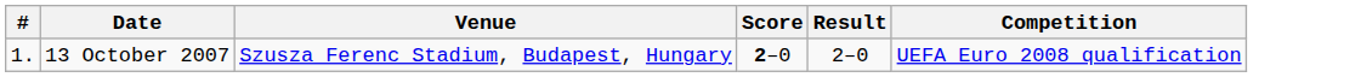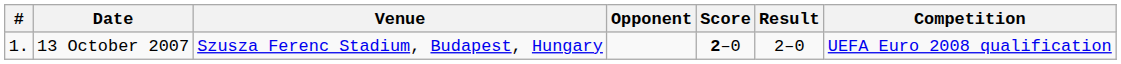+ column: Opponent
